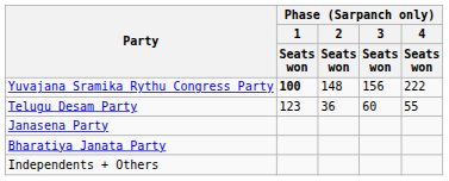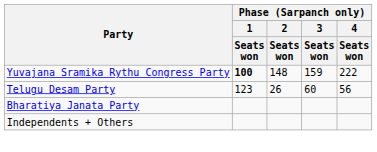Yuvajana Sramika Rythu Congress Party | Phase (Sarpanch only) / 3 / Seats won: 156 -> 159
Telugu Desam Party | Phase (Sarpanch only) / 2 / Seats won: 36 -> 26
Telugu Desam Party | Phase (Sarpanch only) / 4 / Seats won: 55 -> 56
- row: Janasena Party
